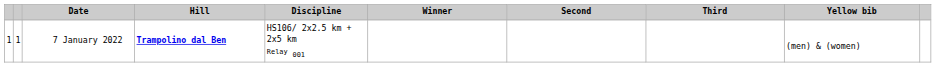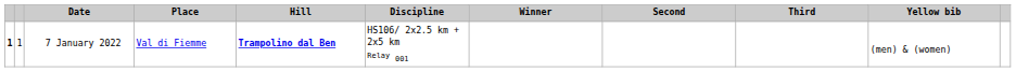+ column: Place | Val di Fiemme
7 January 2022 | column 1: normal -> bold
